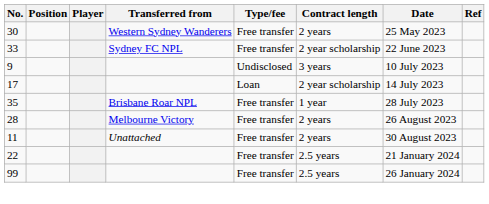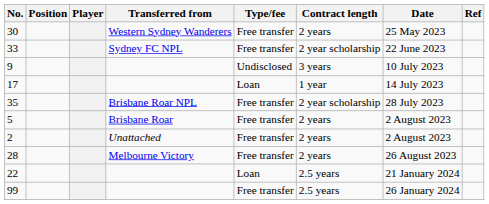17 | Contract length: 2 year scholarship -> 1 year
35 | Contract length: 1 year -> 2 year scholarship
+ row: 5 | Brisbane Roar | Free transfer | 2 years | 2 August 2023
+ row: 2 | Unattached | Free transfer | 2 years | 2 August 2023
- row: 11 | Unattached | Free transfer | 2 years | 30 August 2023
22 | Type/fee: Free transfer -> Loan
